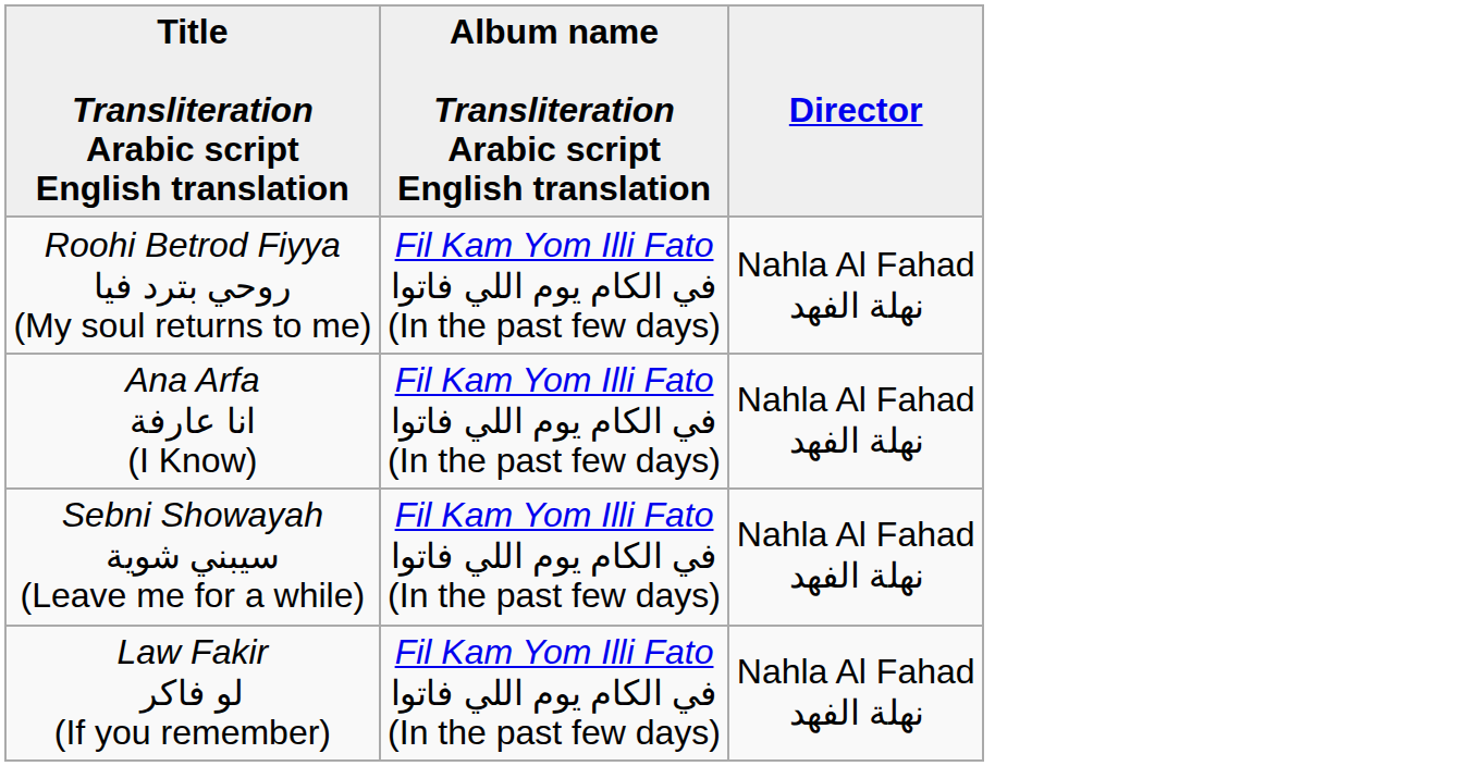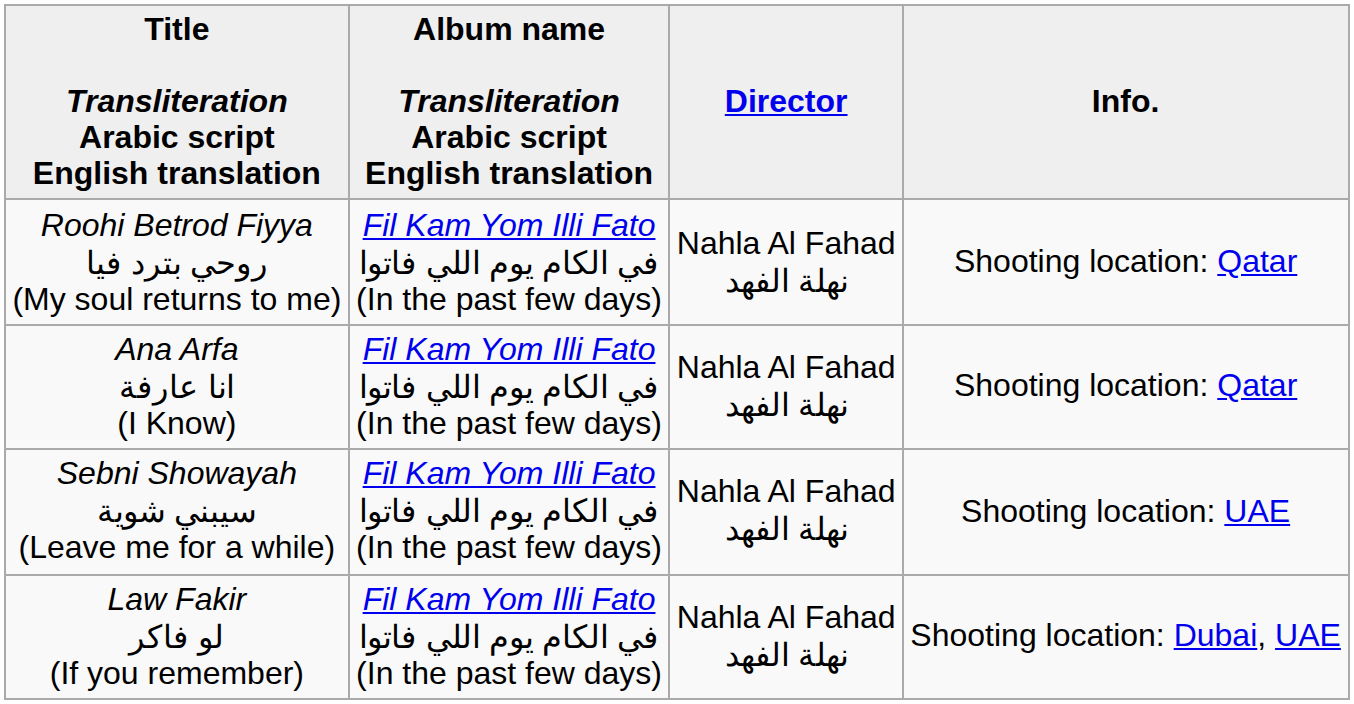+ column: Info. | Shooting location: Qatar | Shooting location: Qatar | Shooting location: UAE | Shooting location: Dubai, UAE
